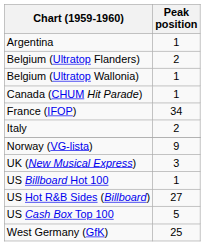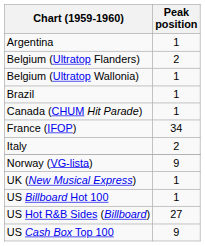+ row: Brazil | 1
UK (New Musical Express) | Peak position: 3 -> 1
US Cash Box Top 100 | Peak position: 5 -> 9
- row: West Germany (GfK) | 25
